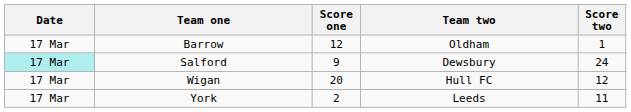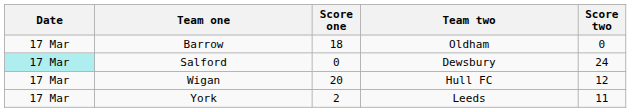Barrow | Score one: 12 -> 18
Barrow | Score two: 1 -> 0
Salford | Score one: 9 -> 0
